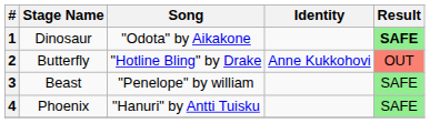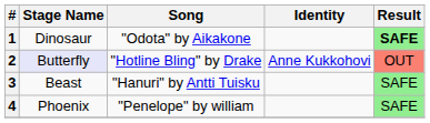2 | Stage Name: no background -> lavender background
3 | Song: "Penelope" by william -> "Hanuri" by Antti Tuisku
4 | Song: "Hanuri" by Antti Tuisku -> "Penelope" by william
